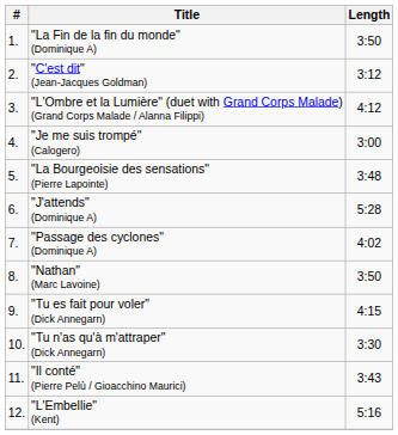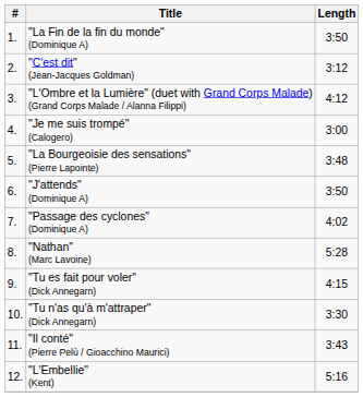"J'attends" (Dominique A) | Length: 5:28 -> 3:50
"Nathan" (Marc Lavoine) | Length: 3:50 -> 5:28
